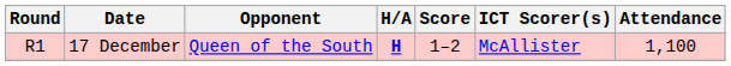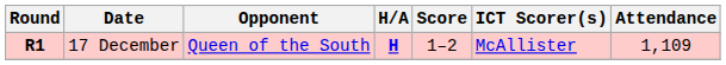17 December | Round: normal -> bold
17 December | Attendance: 1,100 -> 1,109
